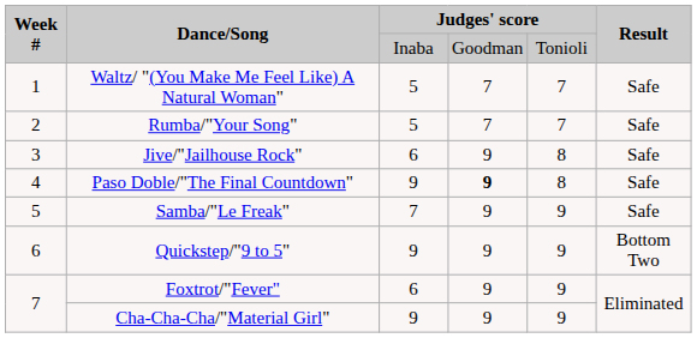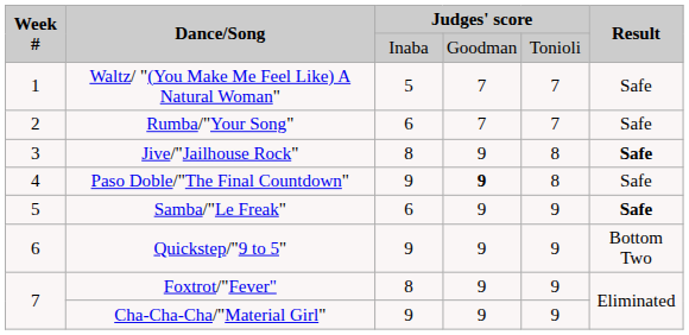Rumba/"Your Song" | column 3: 5 -> 6
Jive/"Jailhouse Rock" | column 3: 6 -> 8
Jive/"Jailhouse Rock" | Result: normal -> bold
Samba/"Le Freak" | column 3: 7 -> 6
Samba/"Le Freak" | Result: normal -> bold
Foxtrot/"Fever" | column 3: 6 -> 8
